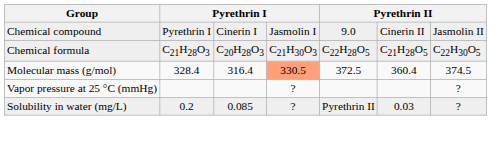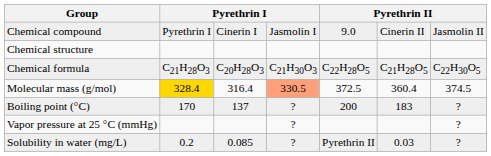+ row: Chemical structure
Molecular mass (g/mol) | column 2: no background -> gold background
+ row: Boiling point (°C) | 170 | 137 | ? | 200 | 183 | ?
